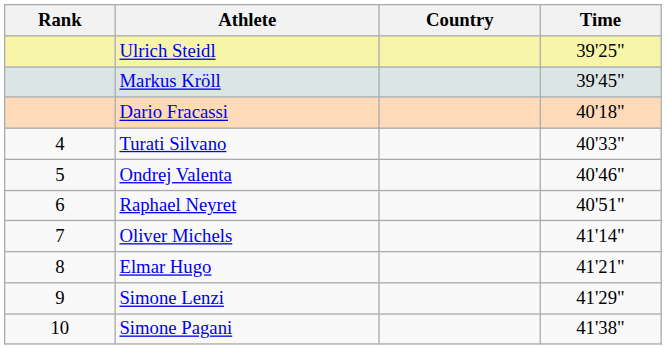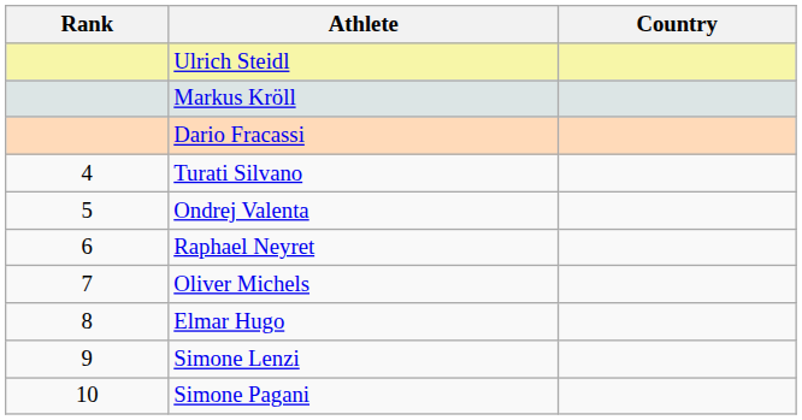- column: Time | 39'25" | 39'45" | 40'18" | 40'33" | 40'46" | 40'51" | 41'14" | 41'21" | 41'29" | 41'38"
